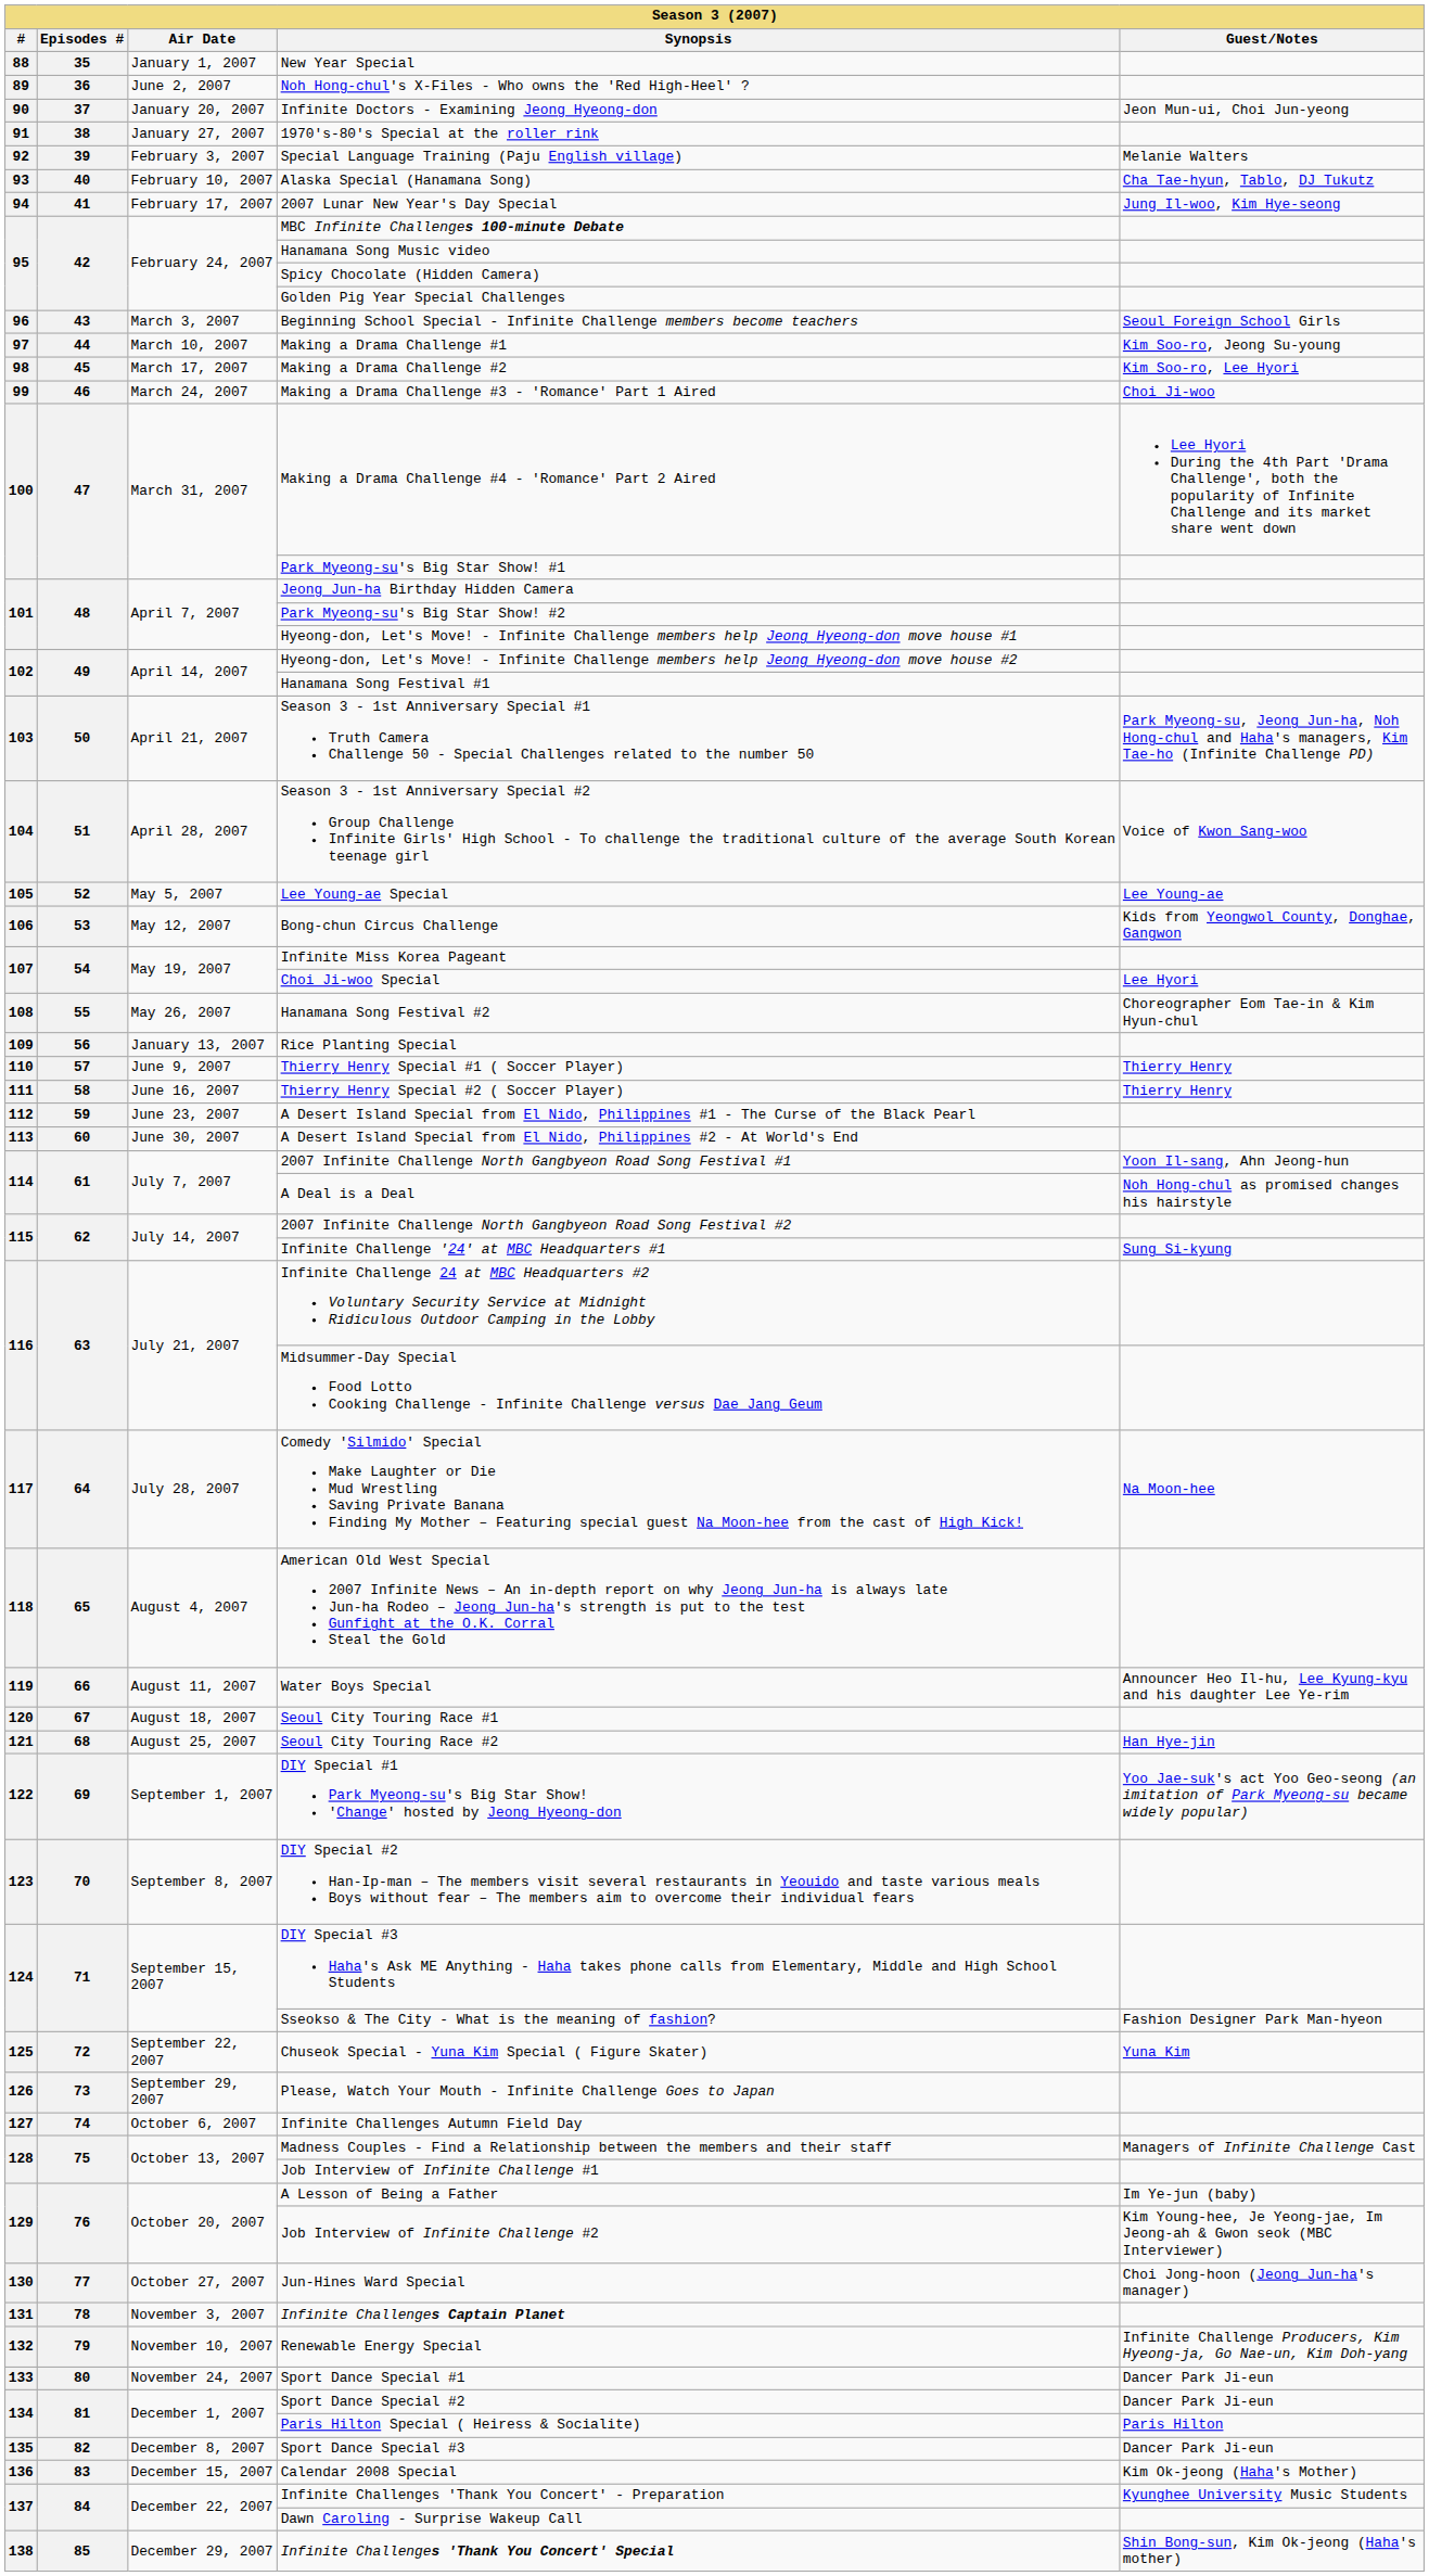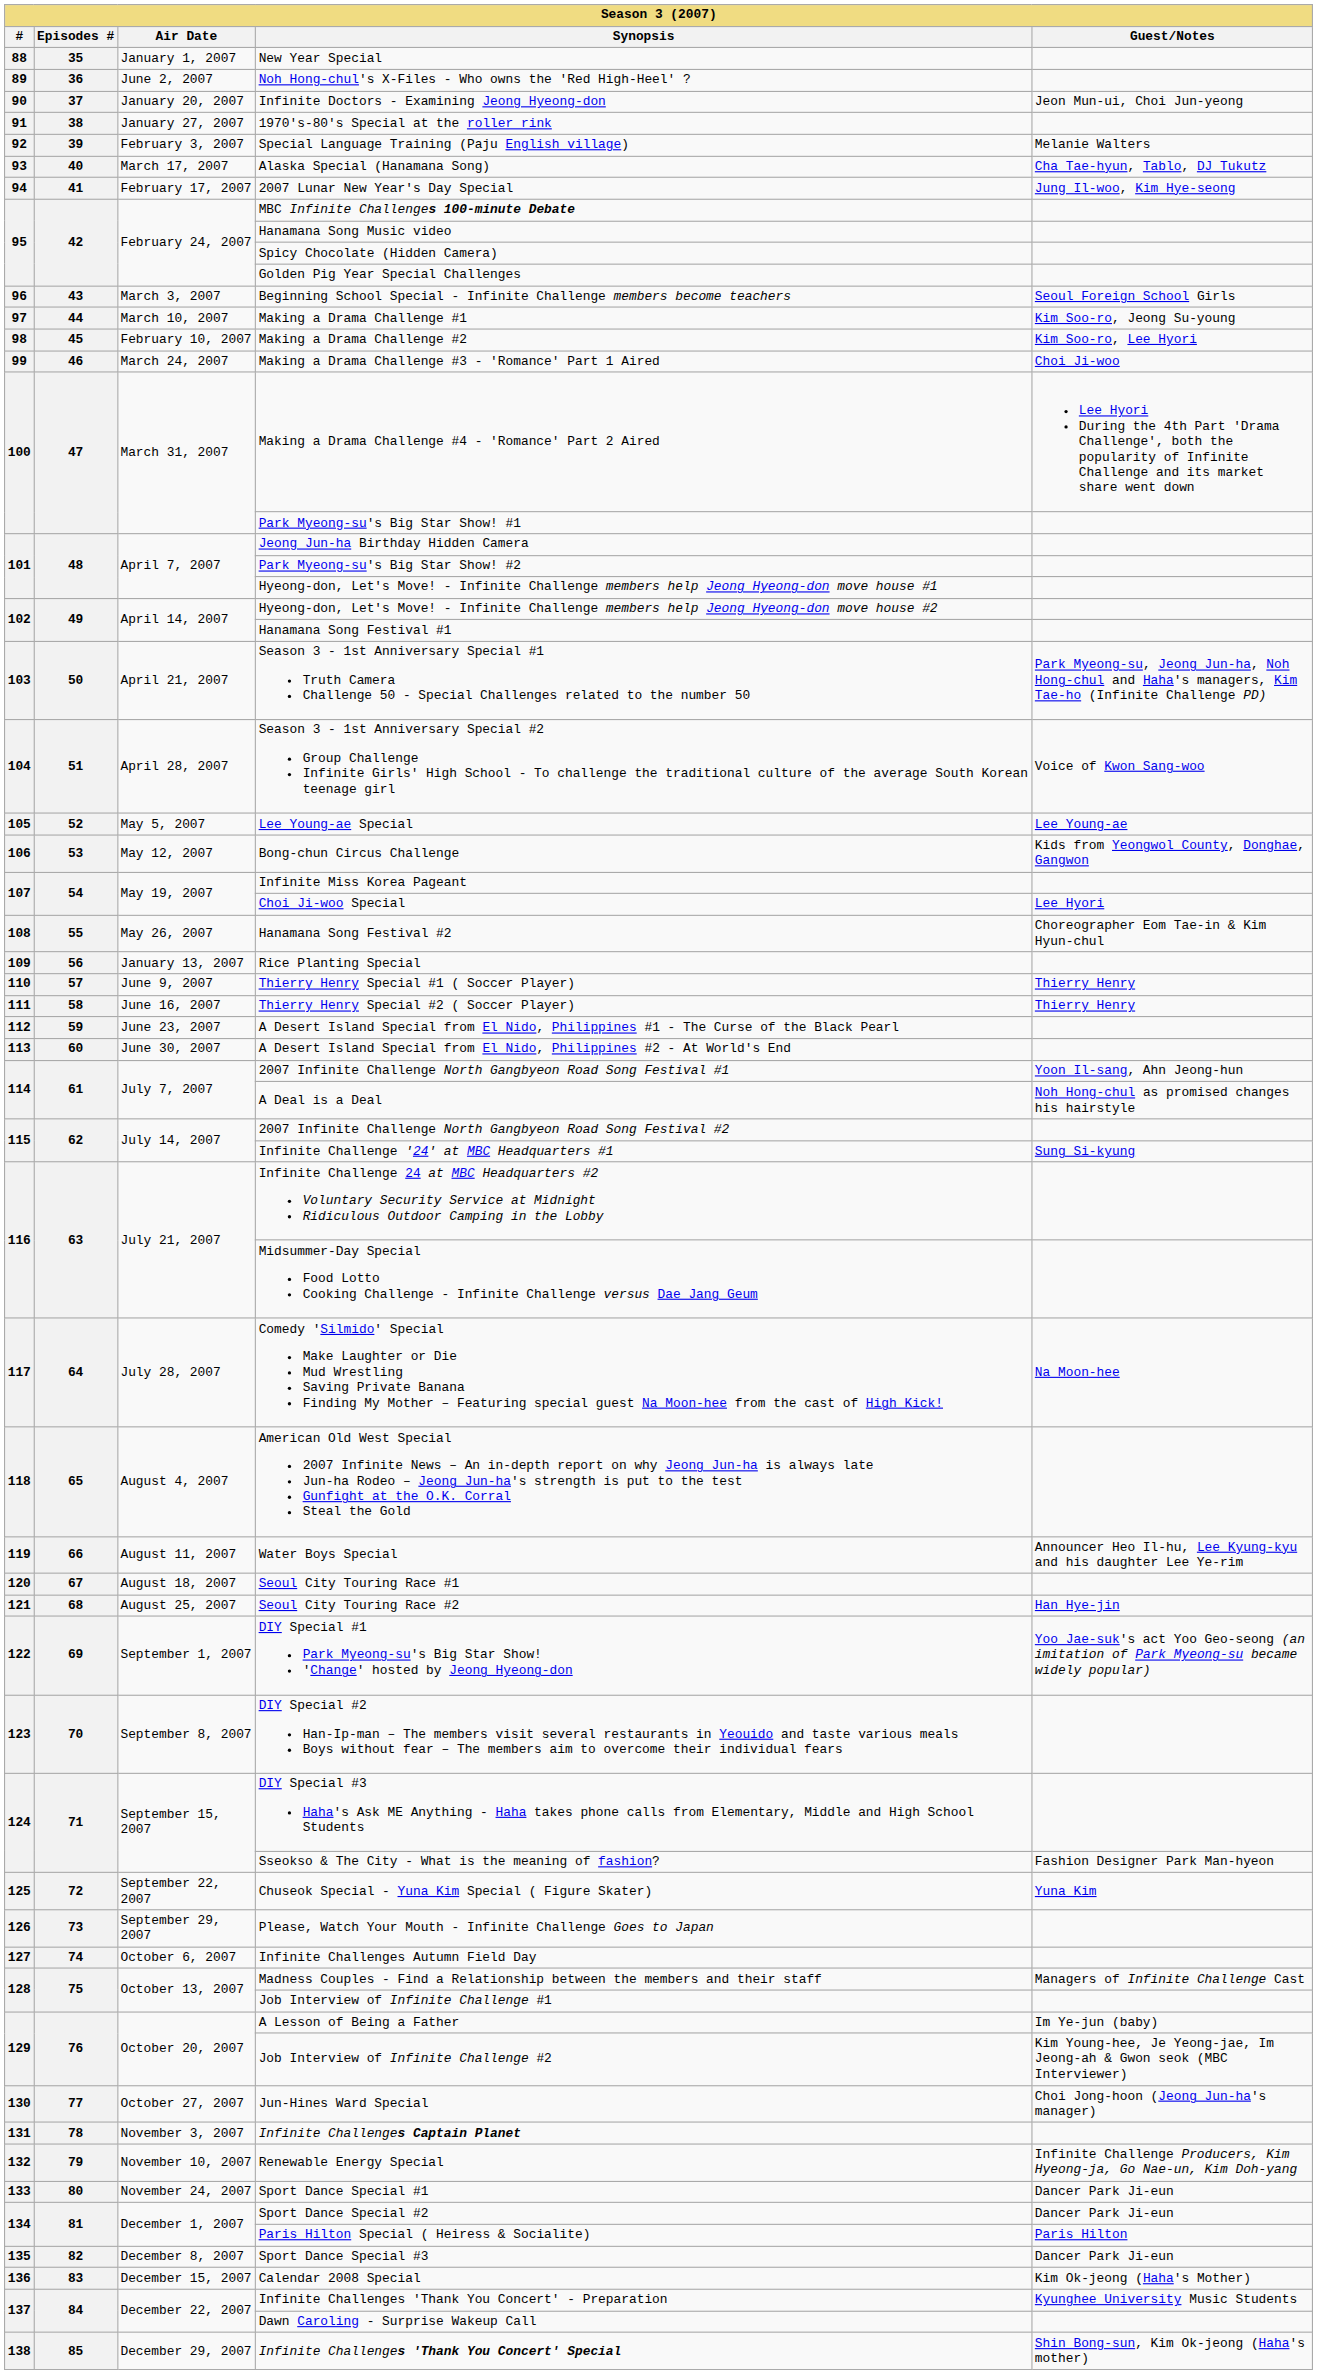Alaska Special (Hanamana Song) | Air Date: February 10, 2007 -> March 17, 2007
Making a Drama Challenge #2 | Air Date: March 17, 2007 -> February 10, 2007
